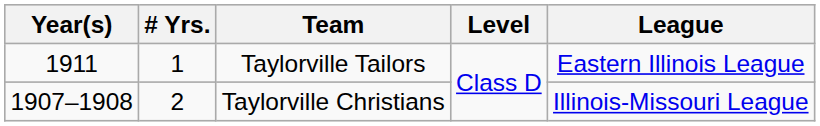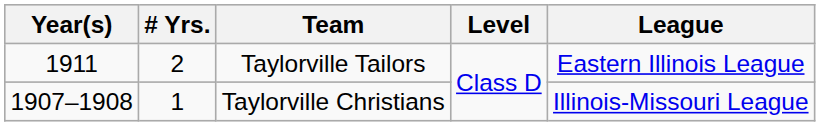Taylorville Tailors | # Yrs.: 1 -> 2
Taylorville Christians | # Yrs.: 2 -> 1
